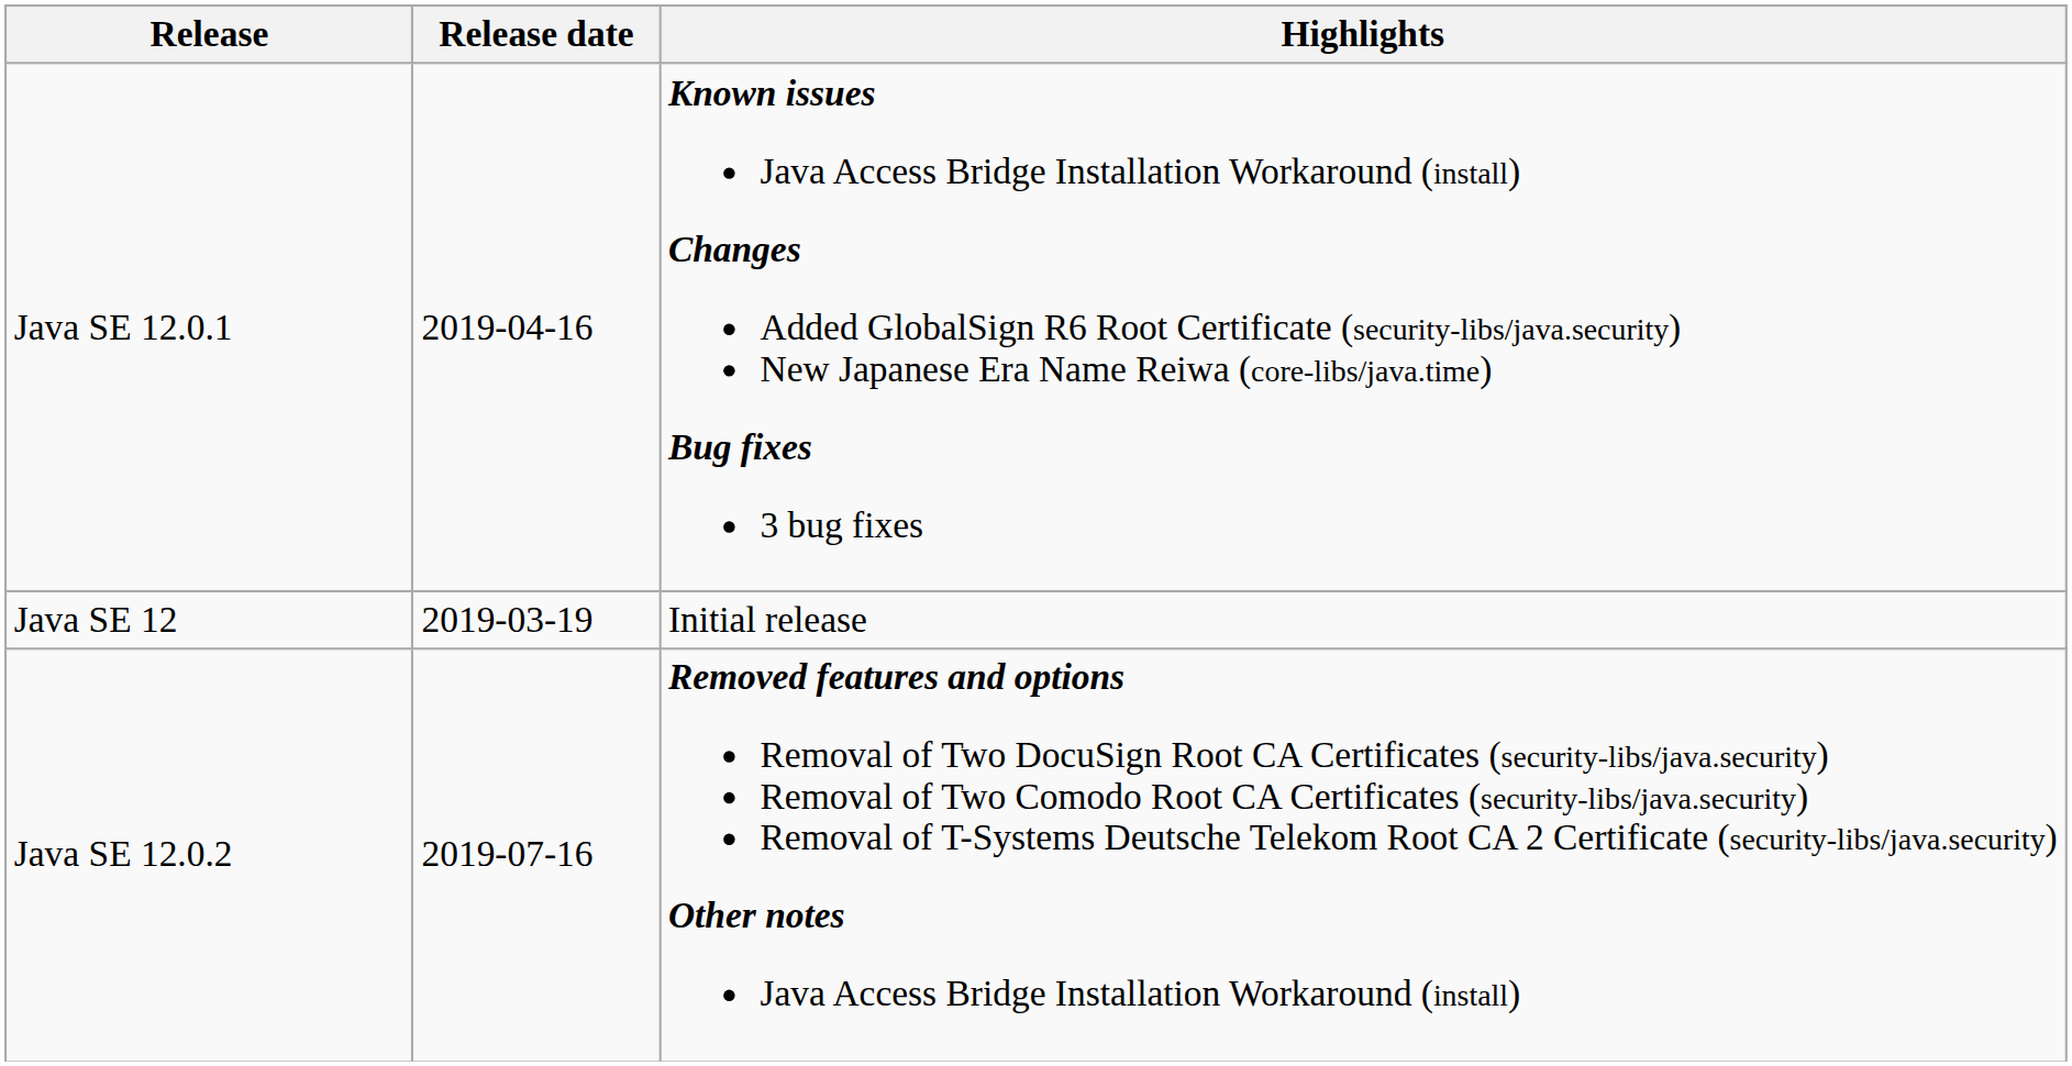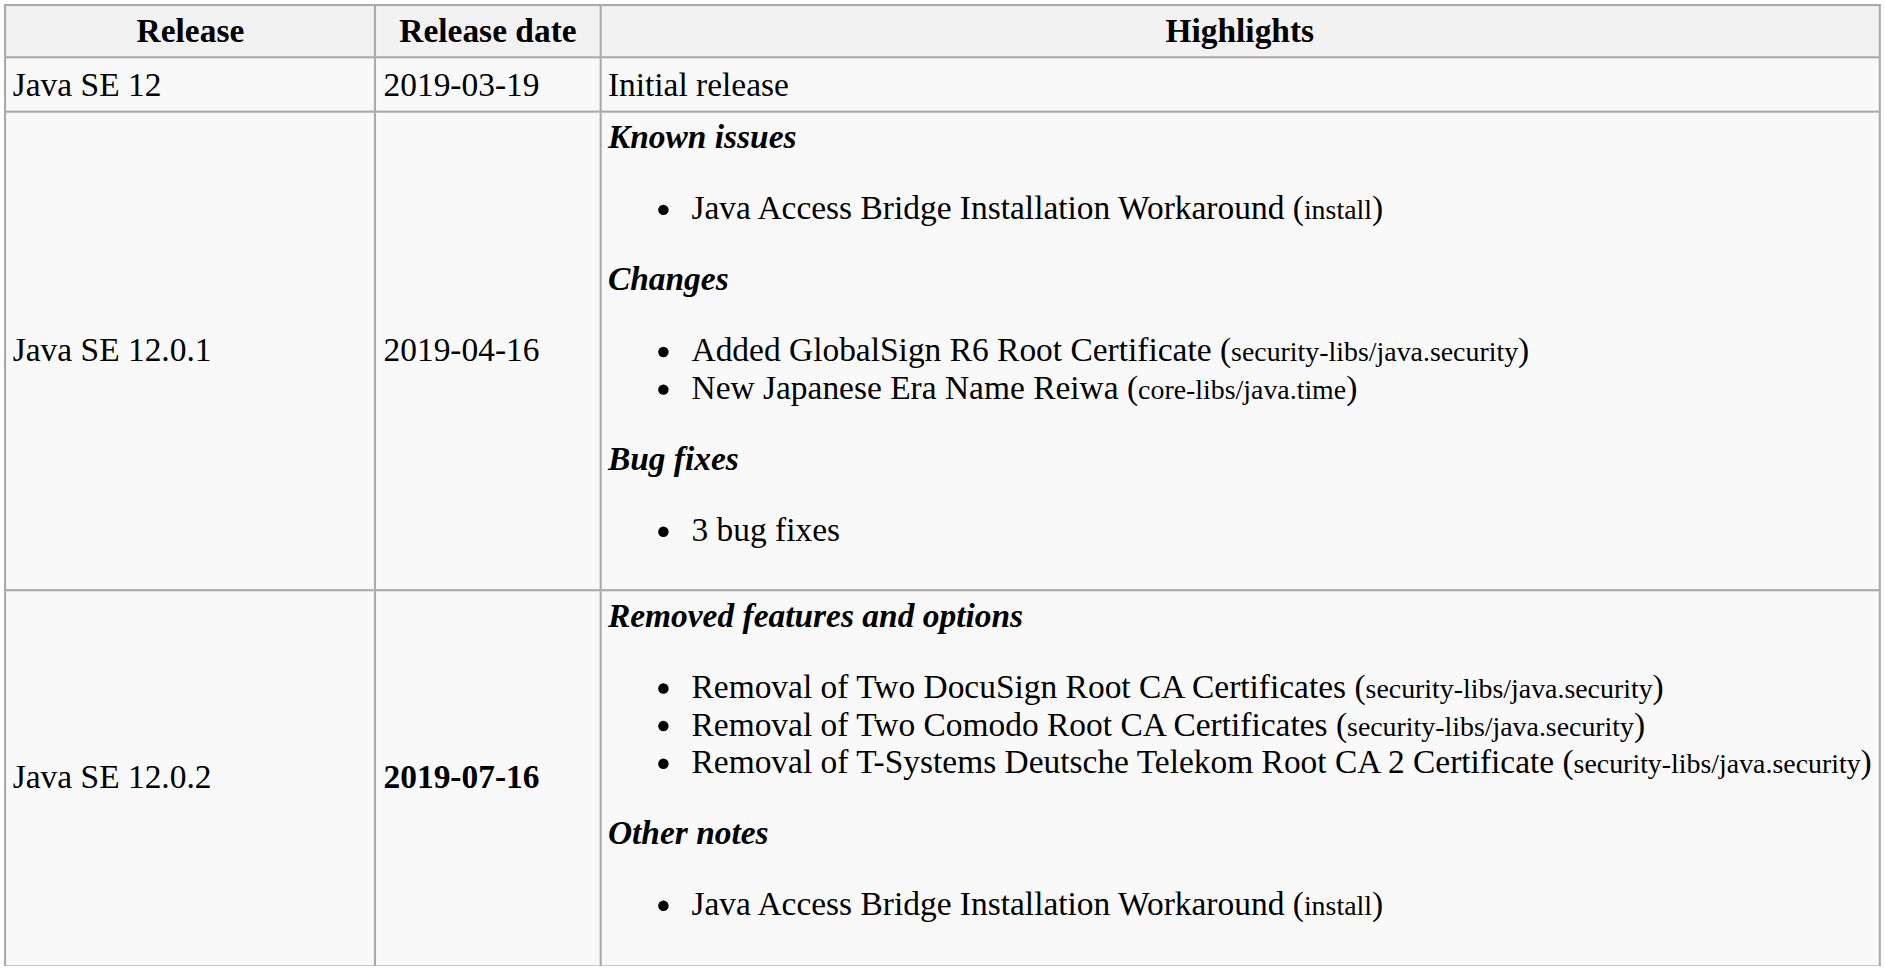rows swapped: Java SE 12 <-> Java SE 12.0.1
Java SE 12.0.2 | Release date: normal -> bold
